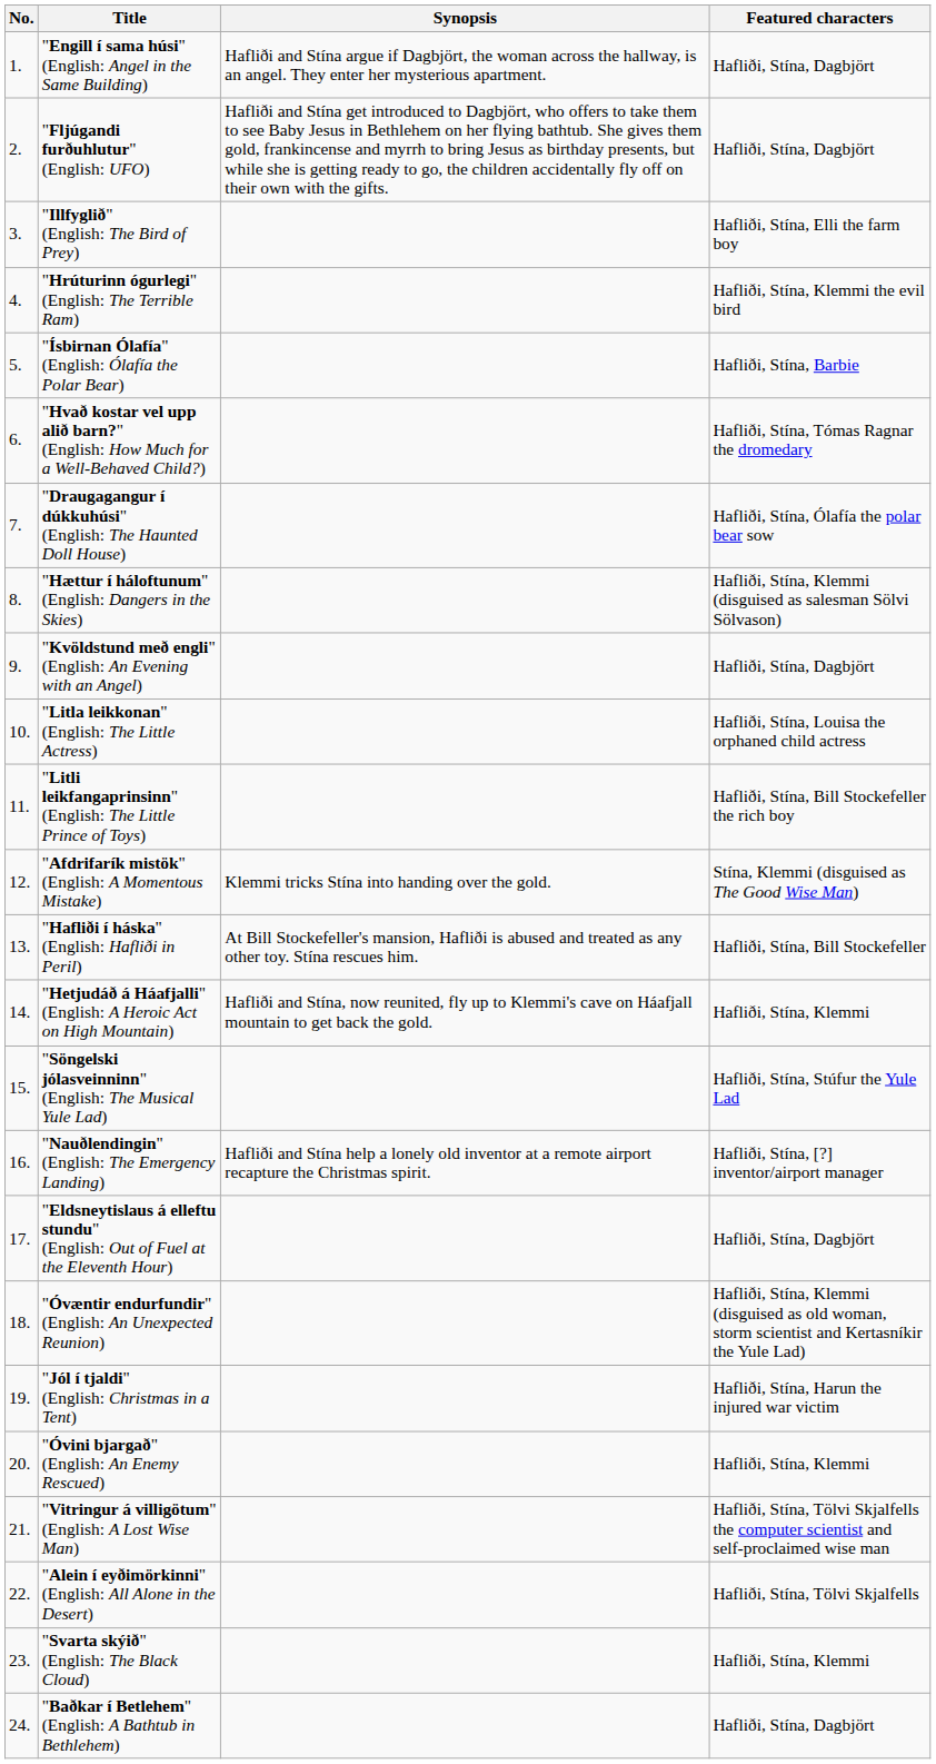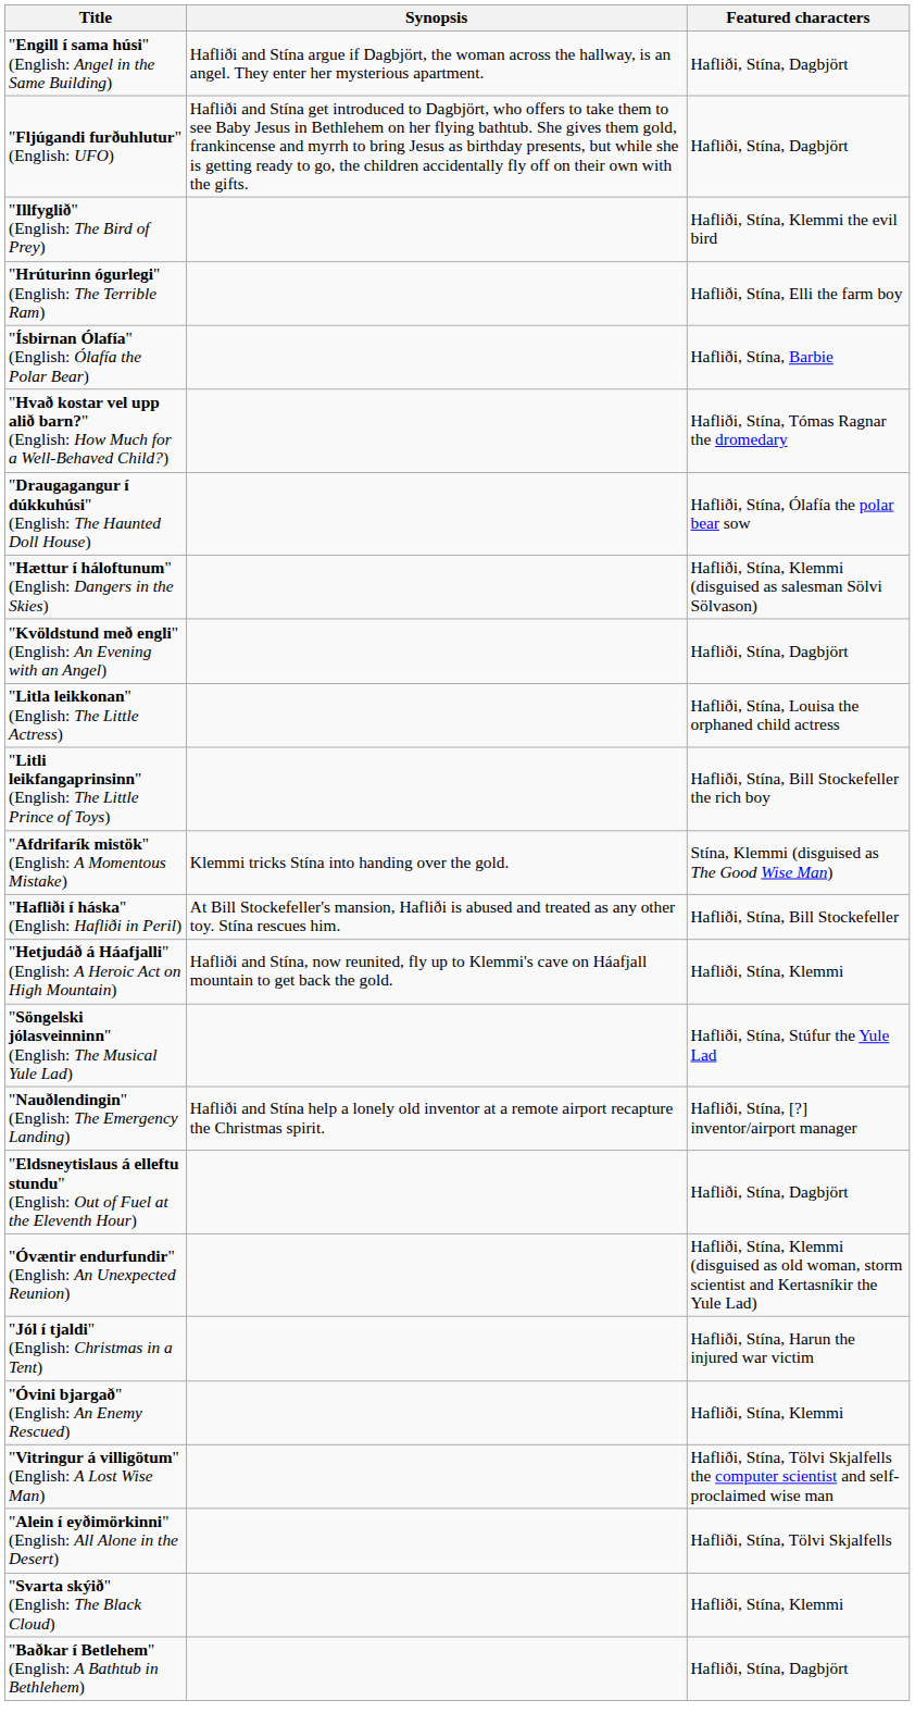- column: No. | 1. | 2. | 3. | 4. | 5. | 6. | 7. | 8. | 9. | 10. | 11. | 12. | 13. | 14. | 15. | 16. | 17. | 18. | 19. | 20. | 21. | 22. | 23. | 24.
"Illfyglið" (English: The Bird of Prey) | Featured characters: Hafliði, Stína, Elli the farm boy -> Hafliði, Stína, Klemmi the evil bird
"Hrúturinn ógurlegi" (English: The Terrible Ram) | Featured characters: Hafliði, Stína, Klemmi the evil bird -> Hafliði, Stína, Elli the farm boy
